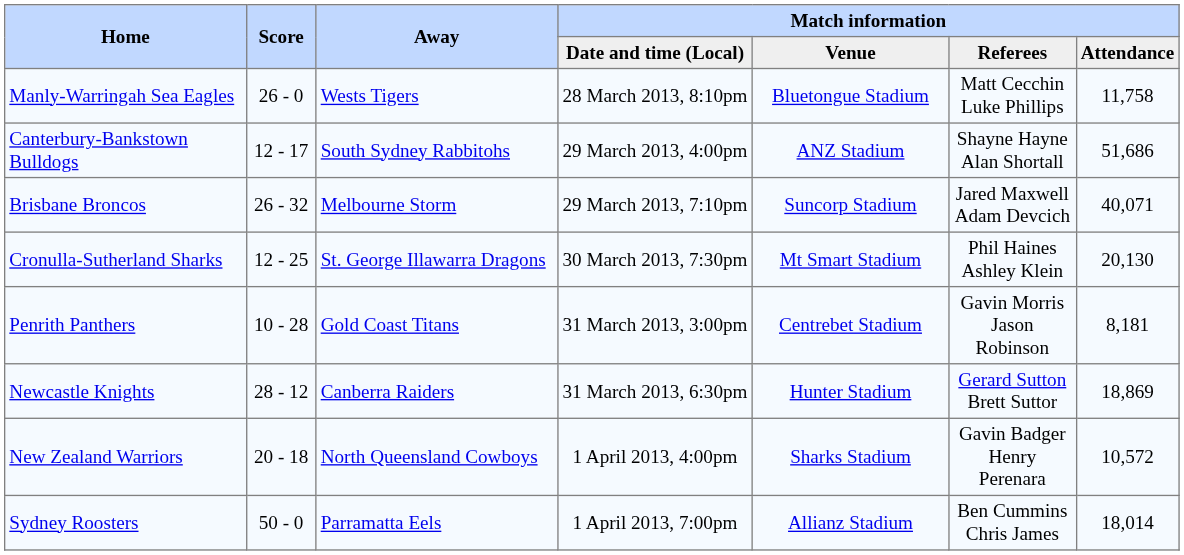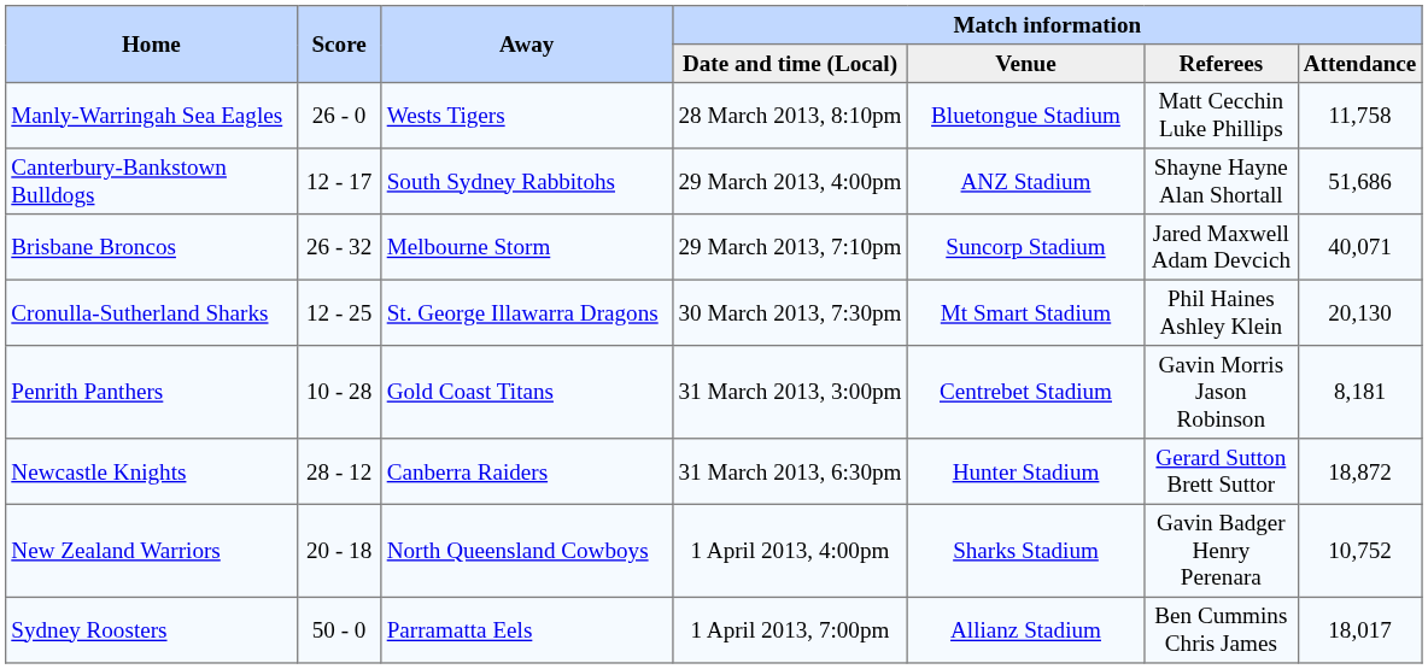Newcastle Knights | Match information / Attendance: 18,869 -> 18,872
New Zealand Warriors | Match information / Attendance: 10,572 -> 10,752
Sydney Roosters | Match information / Attendance: 18,014 -> 18,017
